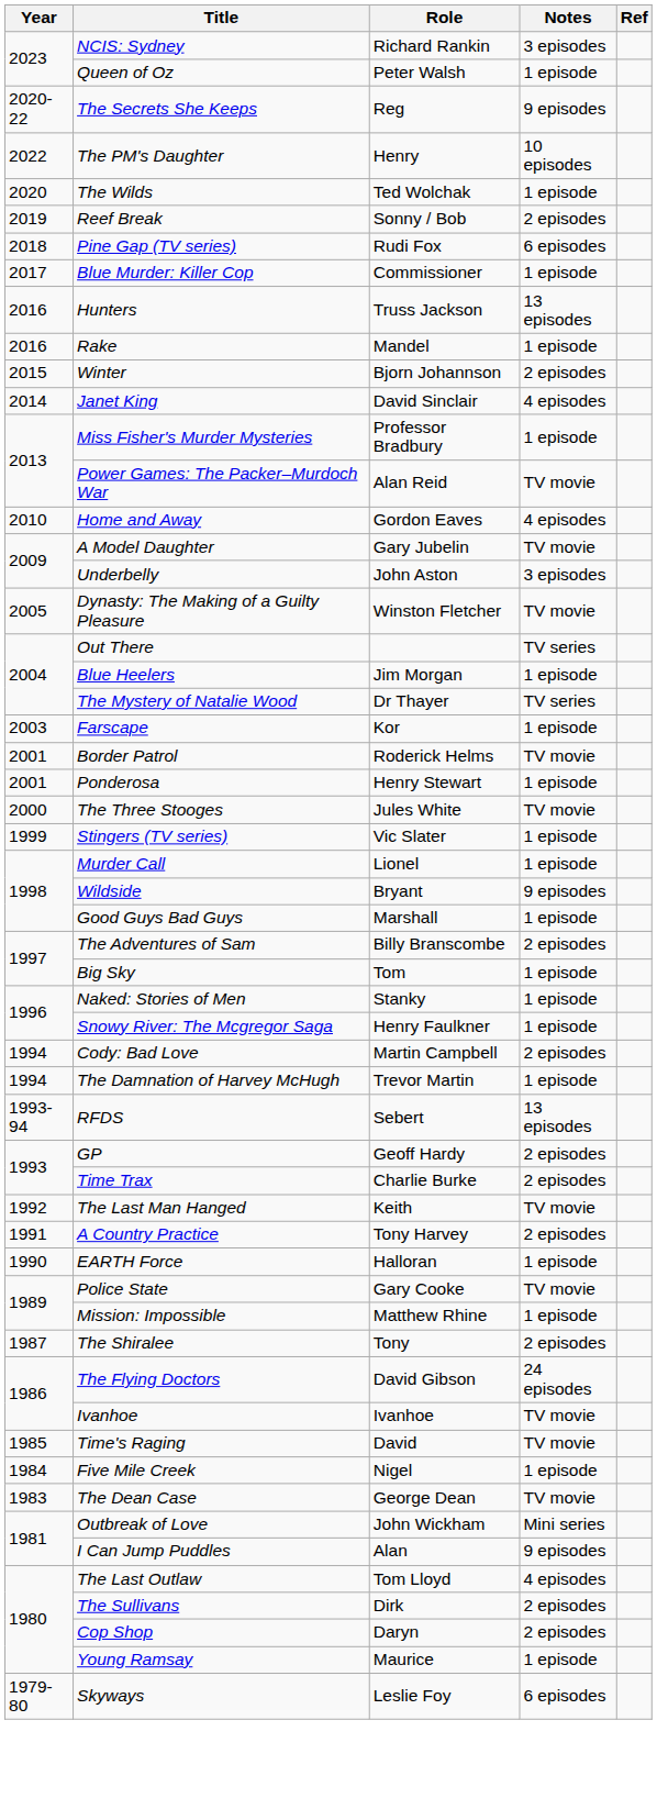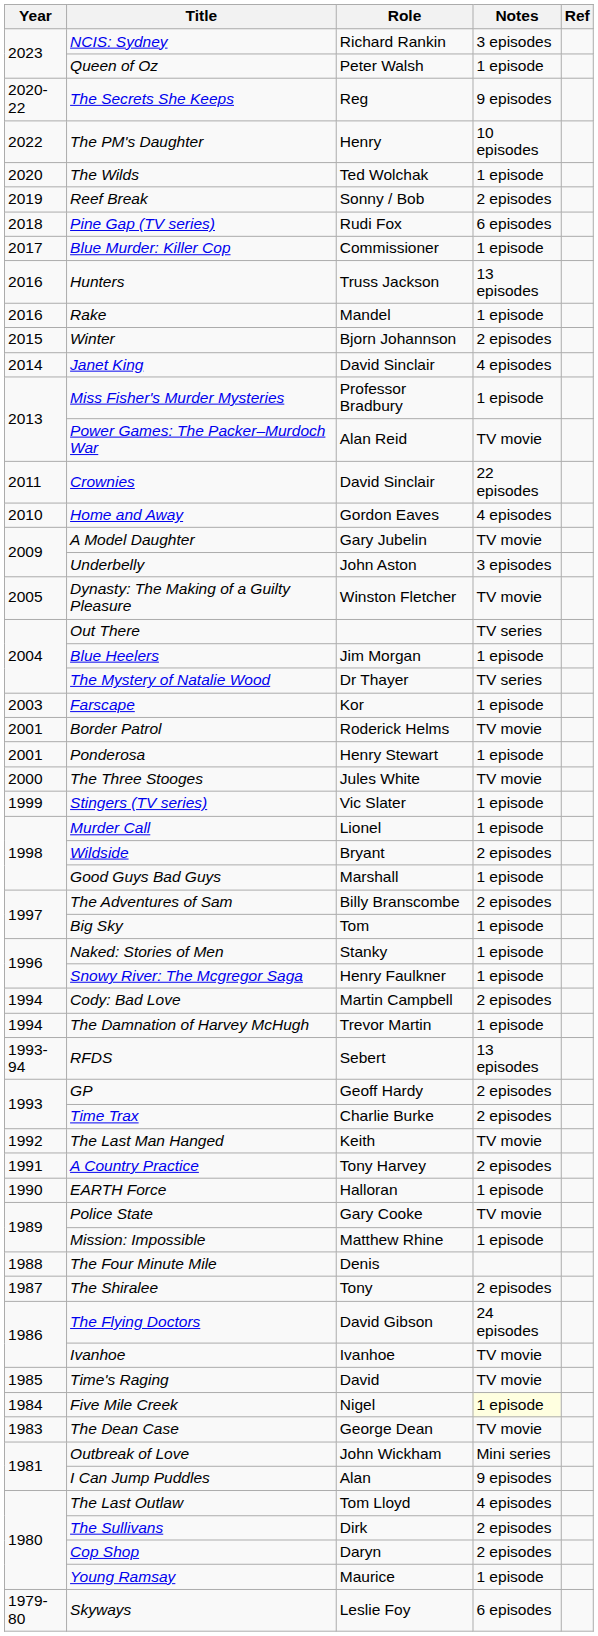+ row: 2011 | Crownies | David Sinclair | 22 episodes
Wildside | Notes: 9 episodes -> 2 episodes
+ row: 1988 | The Four Minute Mile | Denis
Five Mile Creek | Notes: no background -> lightyellow background
